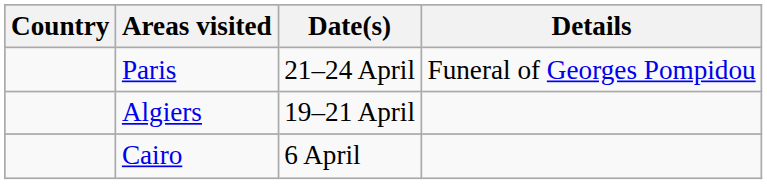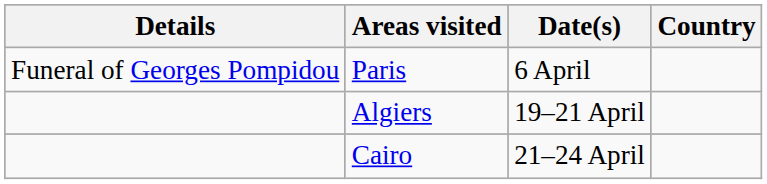columns swapped: Country <-> Details
Paris | Date(s): 21–24 April -> 6 April
Cairo | Date(s): 6 April -> 21–24 April
